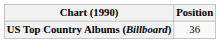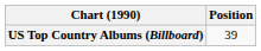US Top Country Albums (Billboard) | Position: 36 -> 39
